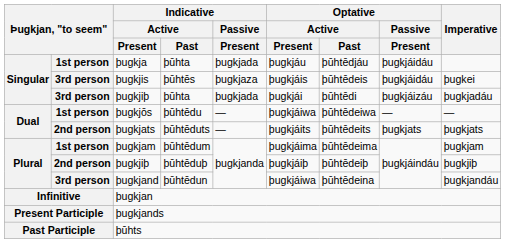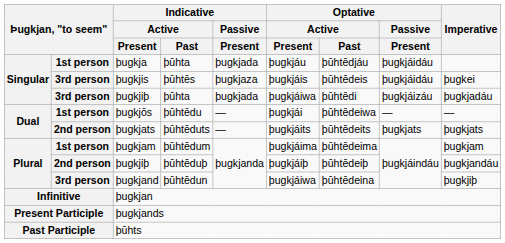þugkjiþ / þūhta | Optative / Active / Present: þugkjái -> þugkjáiwa
þugkjōs | Optative / Active / Present: þugkjáiwa -> þugkjái
þugkjiþ / þūhtēduþ | Imperative: þugkjiþ -> þugkjandáu
þugkjand | Imperative: þugkjandáu -> þugkjiþ
